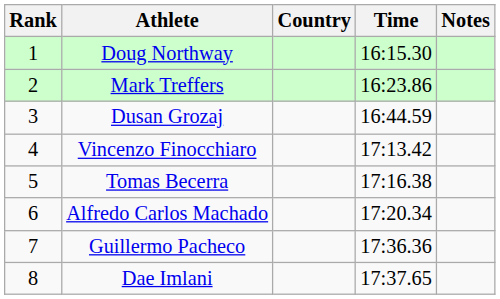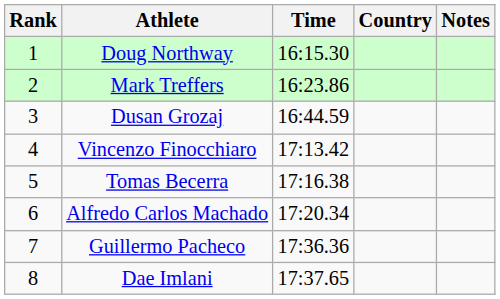columns swapped: Country <-> Time
